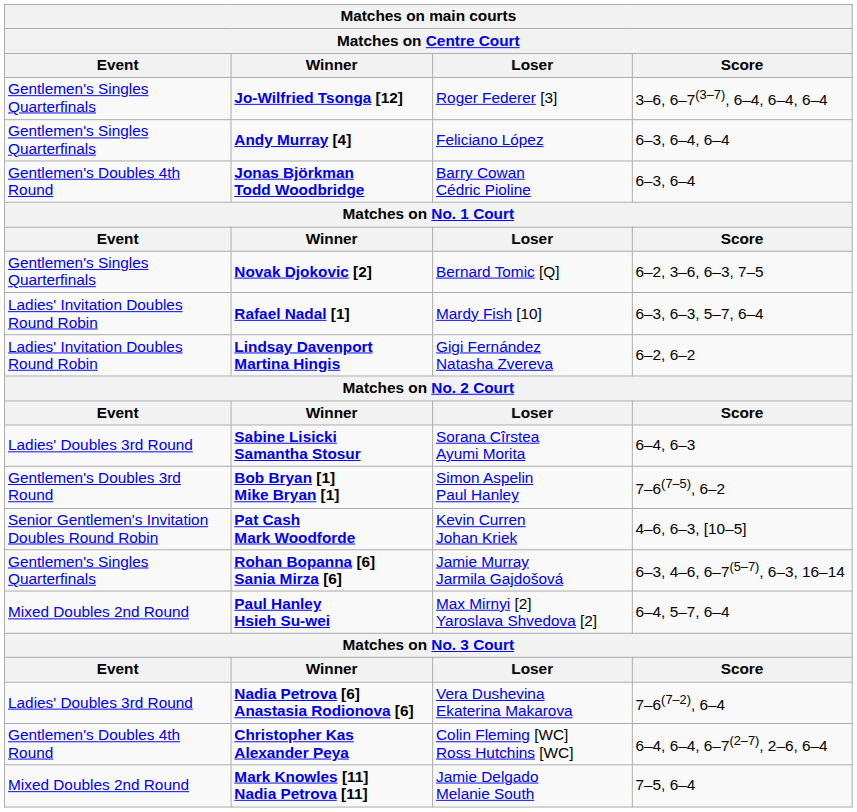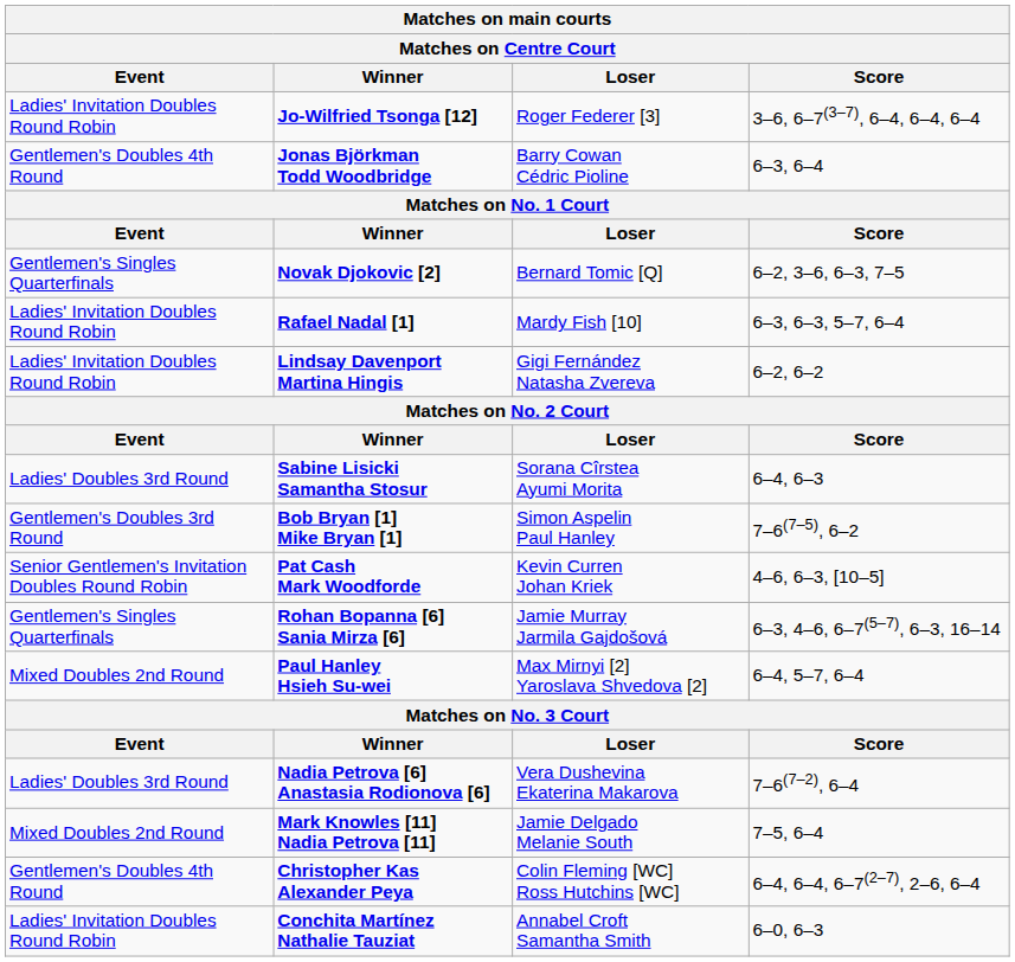Jo-Wilfried Tsonga [12] | Event: Gentlemen's Singles Quarterfinals -> Ladies' Invitation Doubles Round Robin
- row: Gentlemen's Singles Quarterfinals | Andy Murray [4] | Feliciano López | 6–3, 6–4, 6–4
rows swapped: Christopher Kas Alexander Peya <-> Mark Knowles [11] Nadia Petrova [11]
+ row: Ladies' Invitation Doubles Round Robin | Conchita Martínez Nathalie Tauziat | Annabel Croft Samantha Smith | 6–0, 6–3
